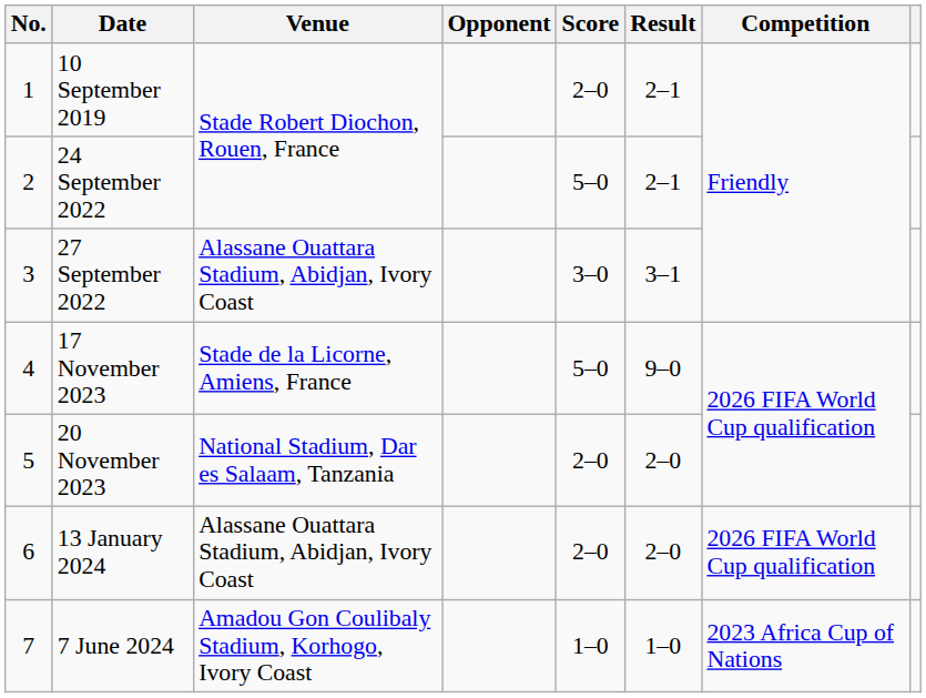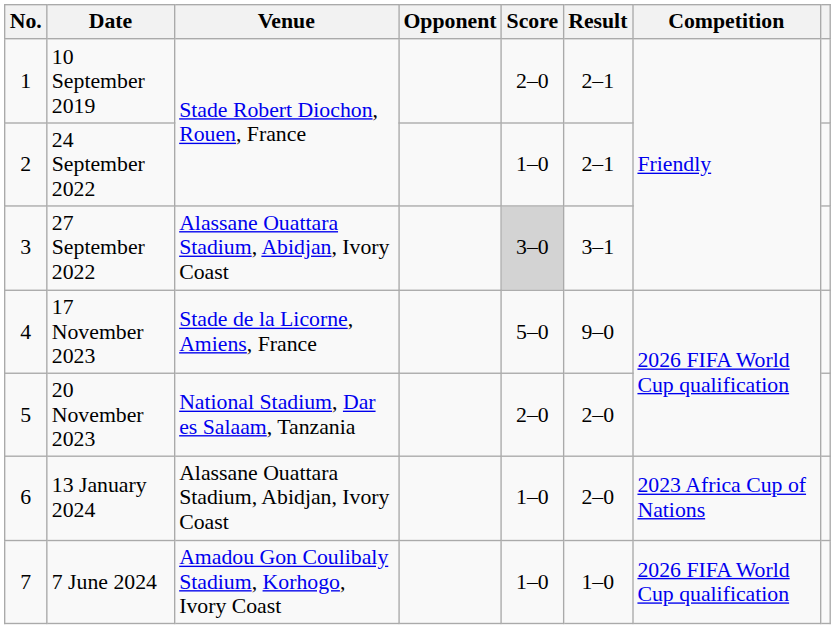24 September 2022 | Score: 5–0 -> 1–0
27 September 2022 | Score: no background -> lightgrey background
13 January 2024 | Score: 2–0 -> 1–0
13 January 2024 | Competition: 2026 FIFA World Cup qualification -> 2023 Africa Cup of Nations
7 June 2024 | Competition: 2023 Africa Cup of Nations -> 2026 FIFA World Cup qualification
